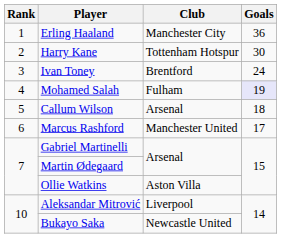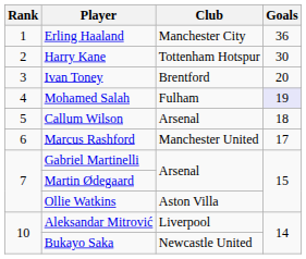Ivan Toney | Goals: 24 -> 20
